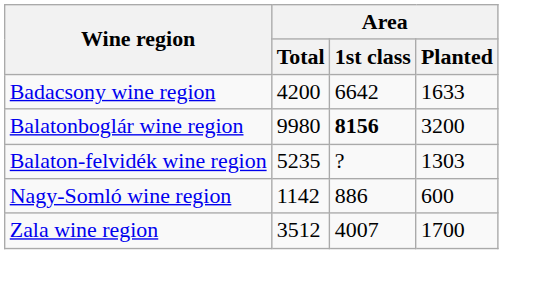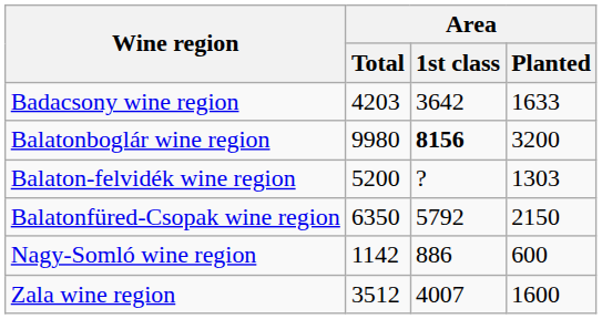Badacsony wine region | Area / Total: 4200 -> 4203
Badacsony wine region | Area / 1st class: 6642 -> 3642
Balaton-felvidék wine region | Area / Total: 5235 -> 5200
+ row: Balatonfüred-Csopak wine region | 6350 | 5792 | 2150
Zala wine region | Area / Planted: 1700 -> 1600
